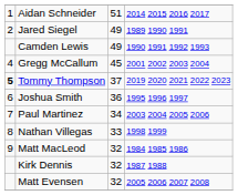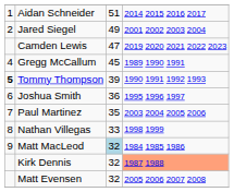Jared Siegel | column 4: 1989 1990 1991 -> 2001 2002 2003 2004
Camden Lewis | column 3: 49 -> 47
Camden Lewis | column 4: 1990 1991 1992 1993 -> 2019 2020 2021 2022 2023
Gregg McCallum | column 4: 2001 2002 2003 2004 -> 1989 1990 1991
Tommy Thompson | column 3: 37 -> 39
Tommy Thompson | column 4: 2019 2020 2021 2022 2023 -> 1990 1991 1992 1993
Paul Martinez | column 3: 34 -> 35
Matt MacLeod | column 3: no background -> lightblue background
Kirk Dennis | column 4: no background -> lightsalmon background
